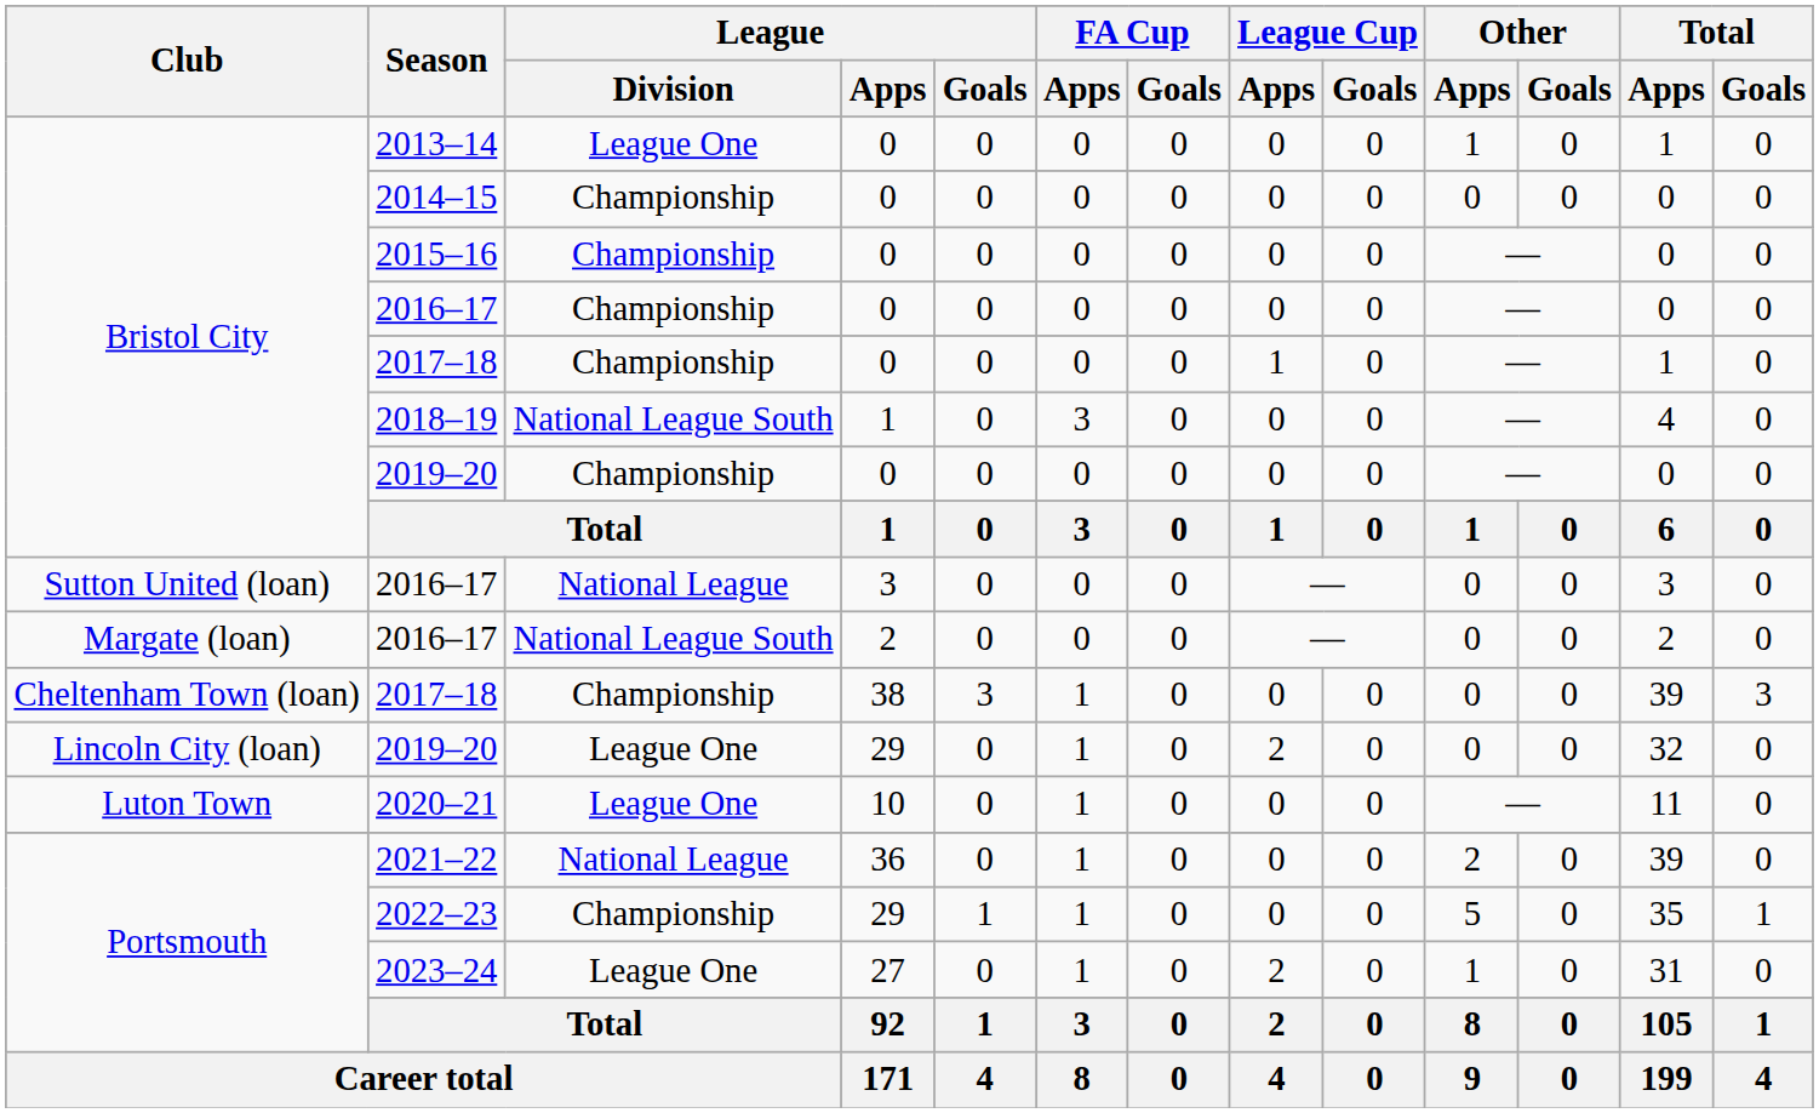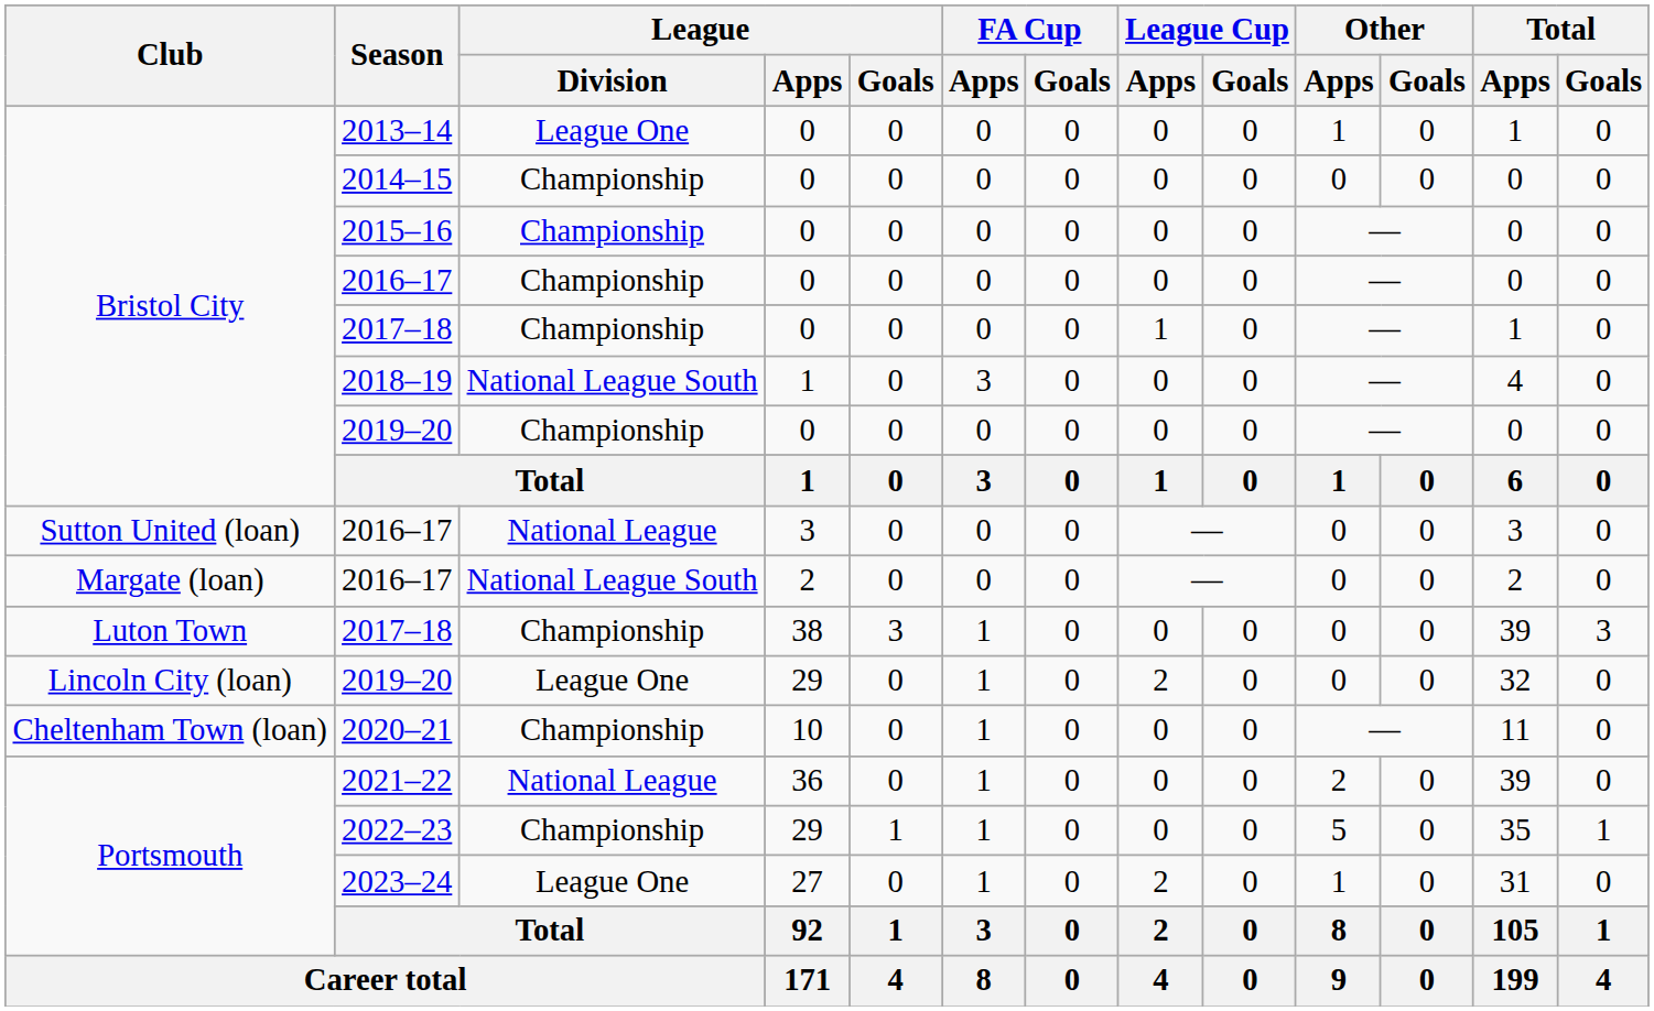2017–18 / 38 | Club: Cheltenham Town (loan) -> Luton Town
2020–21 | Club: Luton Town -> Cheltenham Town (loan)
2020–21 | League / Division: League One -> Championship
